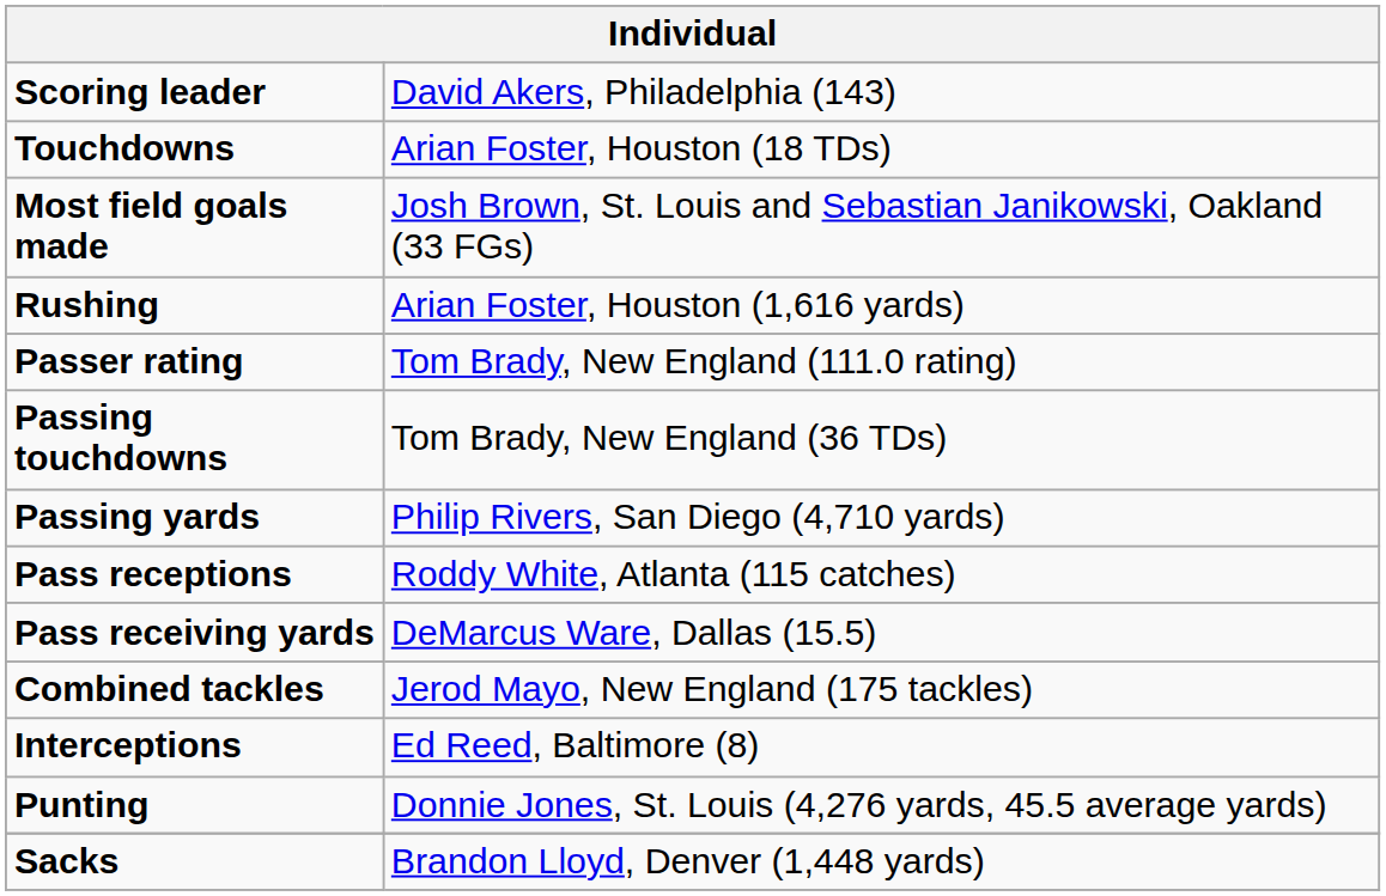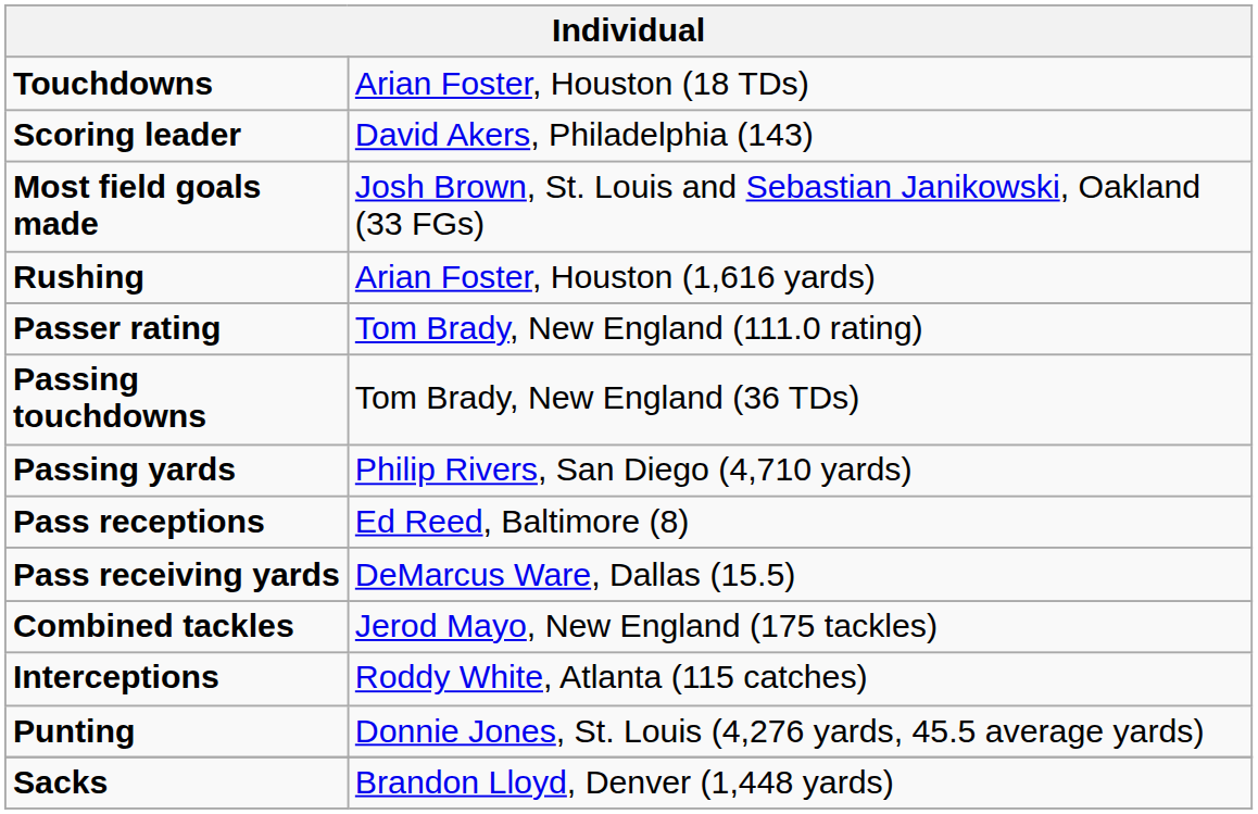rows swapped: Scoring leader <-> Touchdowns
Pass receptions | column 2: Roddy White, Atlanta (115 catches) -> Ed Reed, Baltimore (8)
Interceptions | column 2: Ed Reed, Baltimore (8) -> Roddy White, Atlanta (115 catches)
